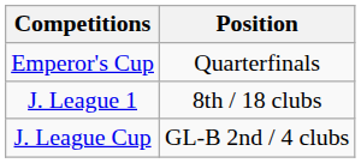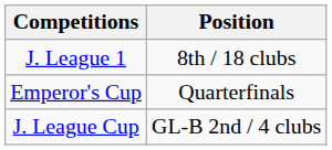rows swapped: J. League 1 <-> Emperor's Cup
